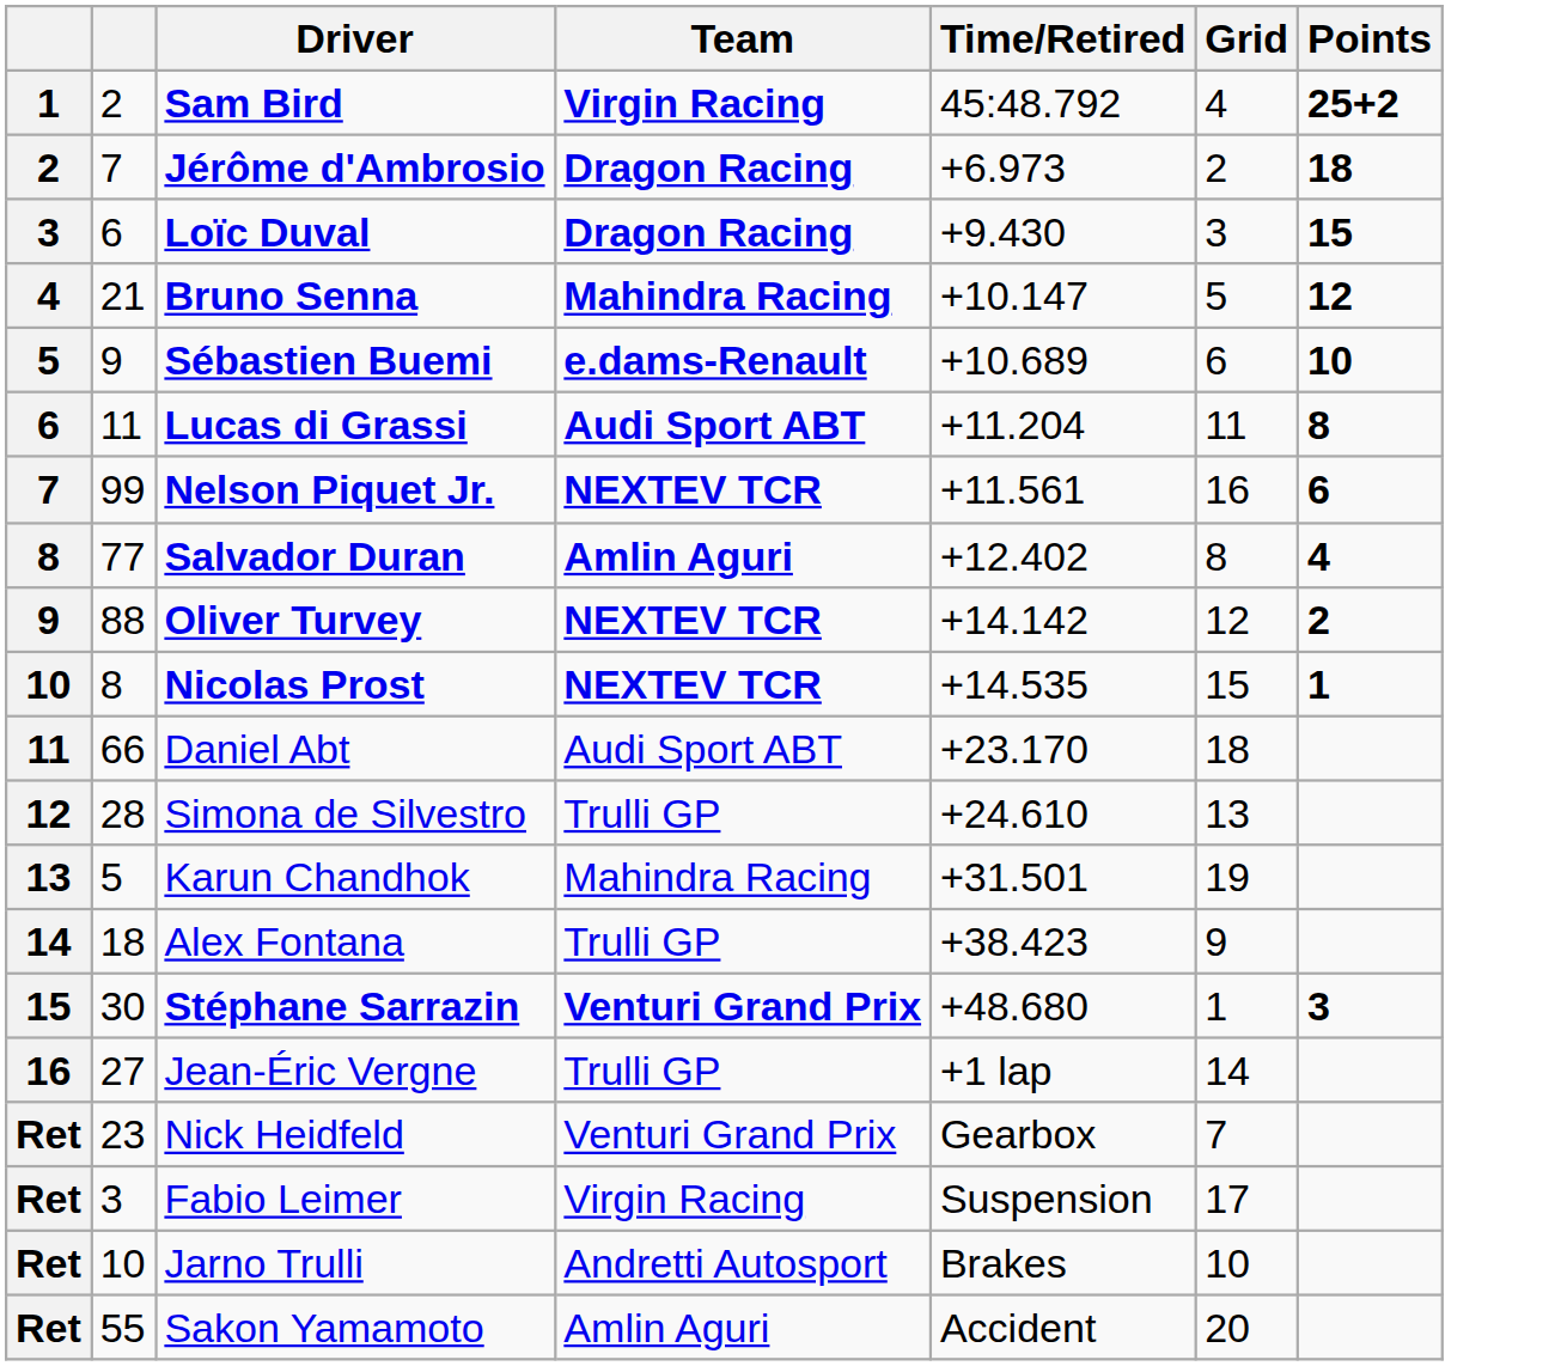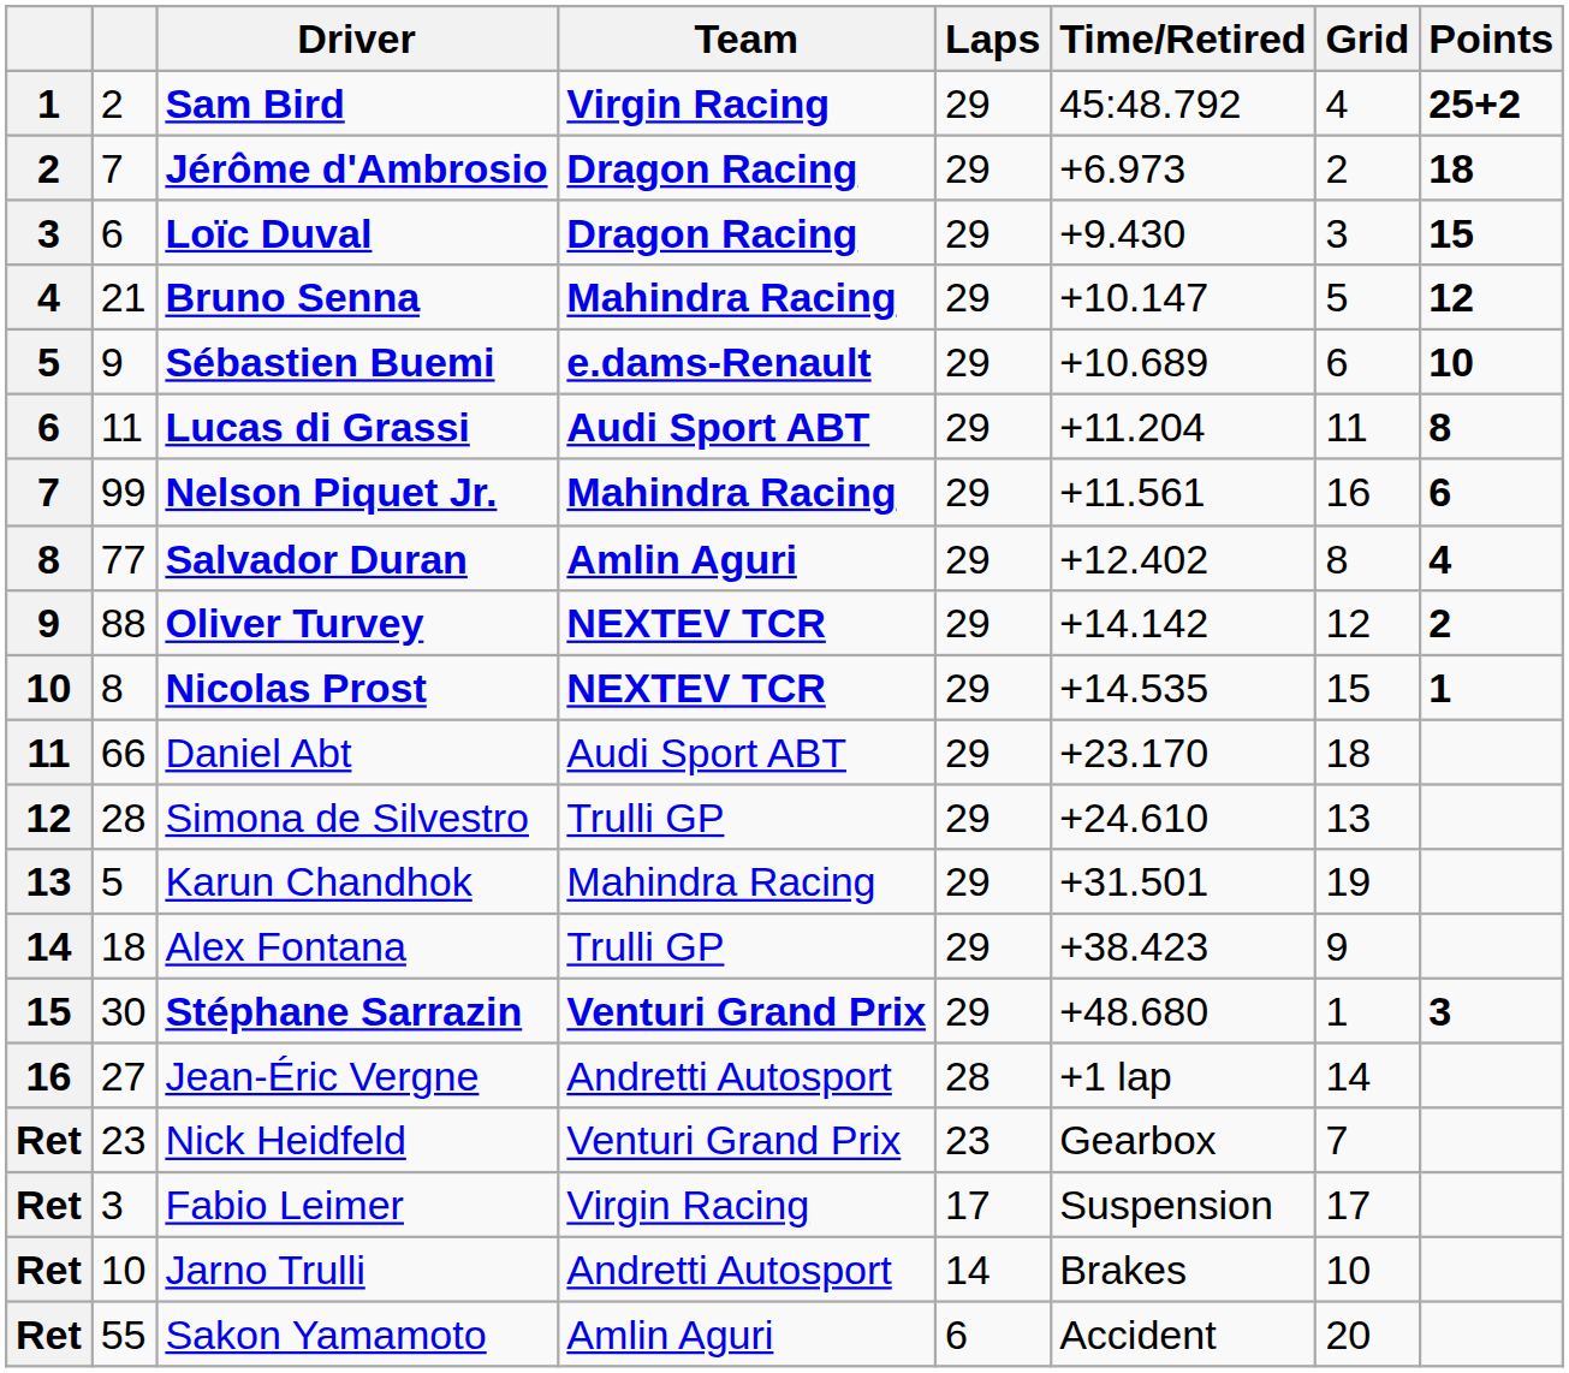+ column: Laps | 29 | 29 | 29 | 29 | 29 | 29 | 29 | 29 | 29 | 29 | 29 | 29 | 29 | 29 | 29 | 28 | 23 | 17 | 14 | 6
Nelson Piquet Jr. | Team: NEXTEV TCR -> Mahindra Racing
Jean-Éric Vergne | Team: Trulli GP -> Andretti Autosport
